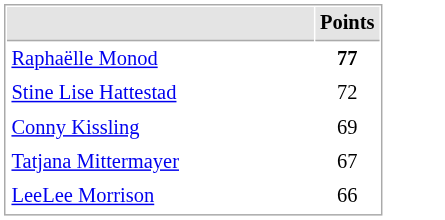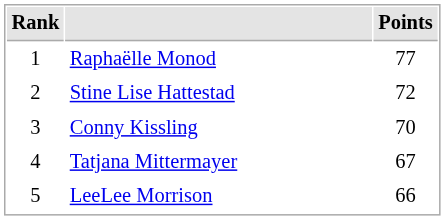+ column: Rank | 1 | 2 | 3 | 4 | 5
Raphaëlle Monod | Points: bold -> normal
Conny Kissling | Points: 69 -> 70
